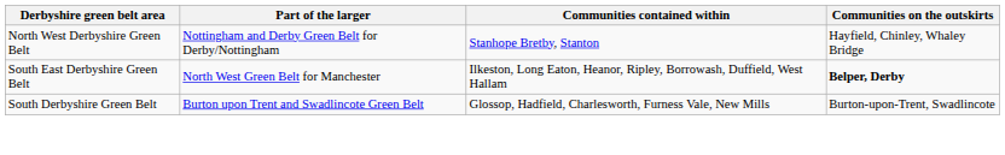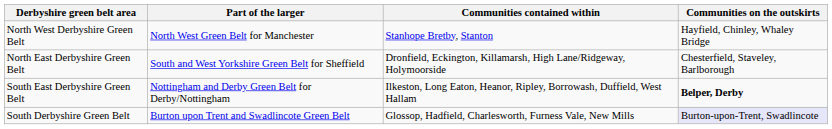North West Derbyshire Green Belt | Part of the larger: Nottingham and Derby Green Belt for Derby/Nottingham -> North West Green Belt for Manchester
+ row: North East Derbyshire Green Belt | South and West Yorkshire Green Belt for Sheffield | Dronfield, Eckington, Killamarsh, High Lane/Ridgeway, Holymoorside | Chesterfield, Staveley, Barlborough
South East Derbyshire Green Belt | Part of the larger: North West Green Belt for Manchester -> Nottingham and Derby Green Belt for Derby/Nottingham
South Derbyshire Green Belt | Communities on the outskirts: no background -> lavender background
